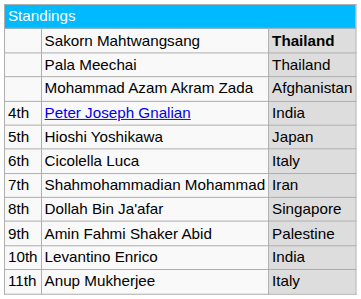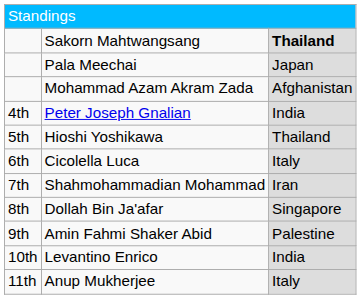Pala Meechai | column 3: Thailand -> Japan
Hioshi Yoshikawa | column 3: Japan -> Thailand
